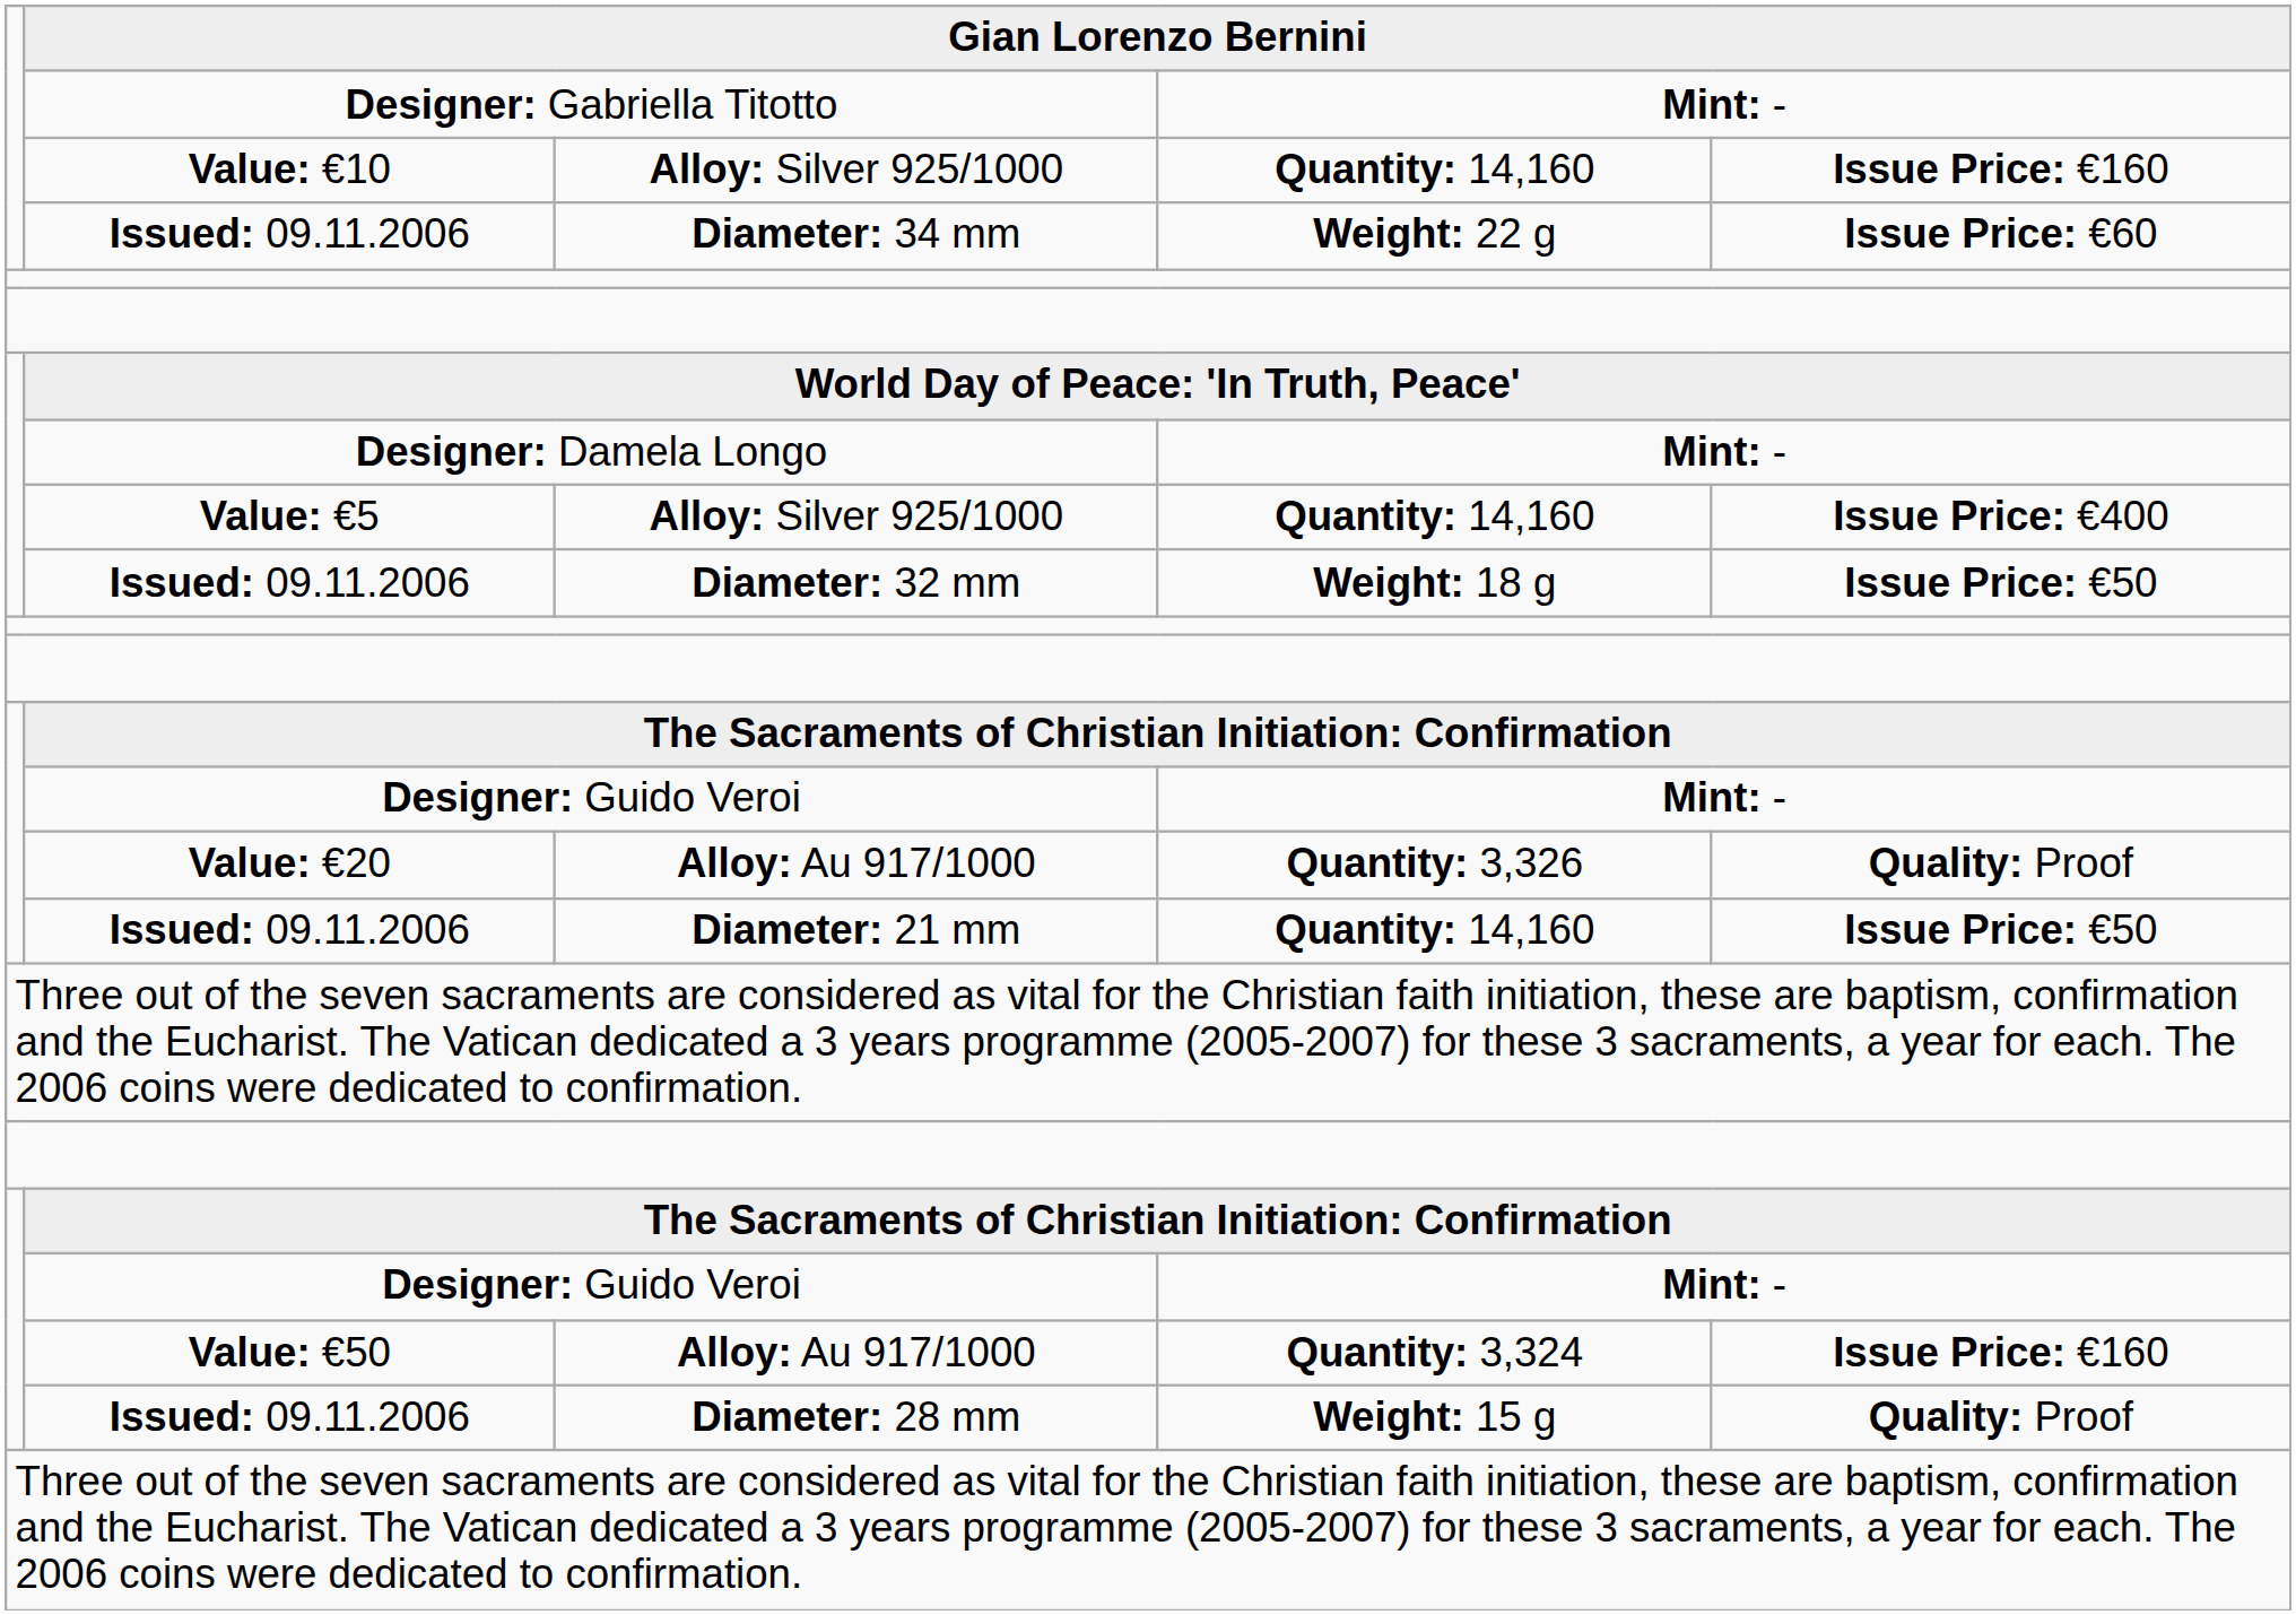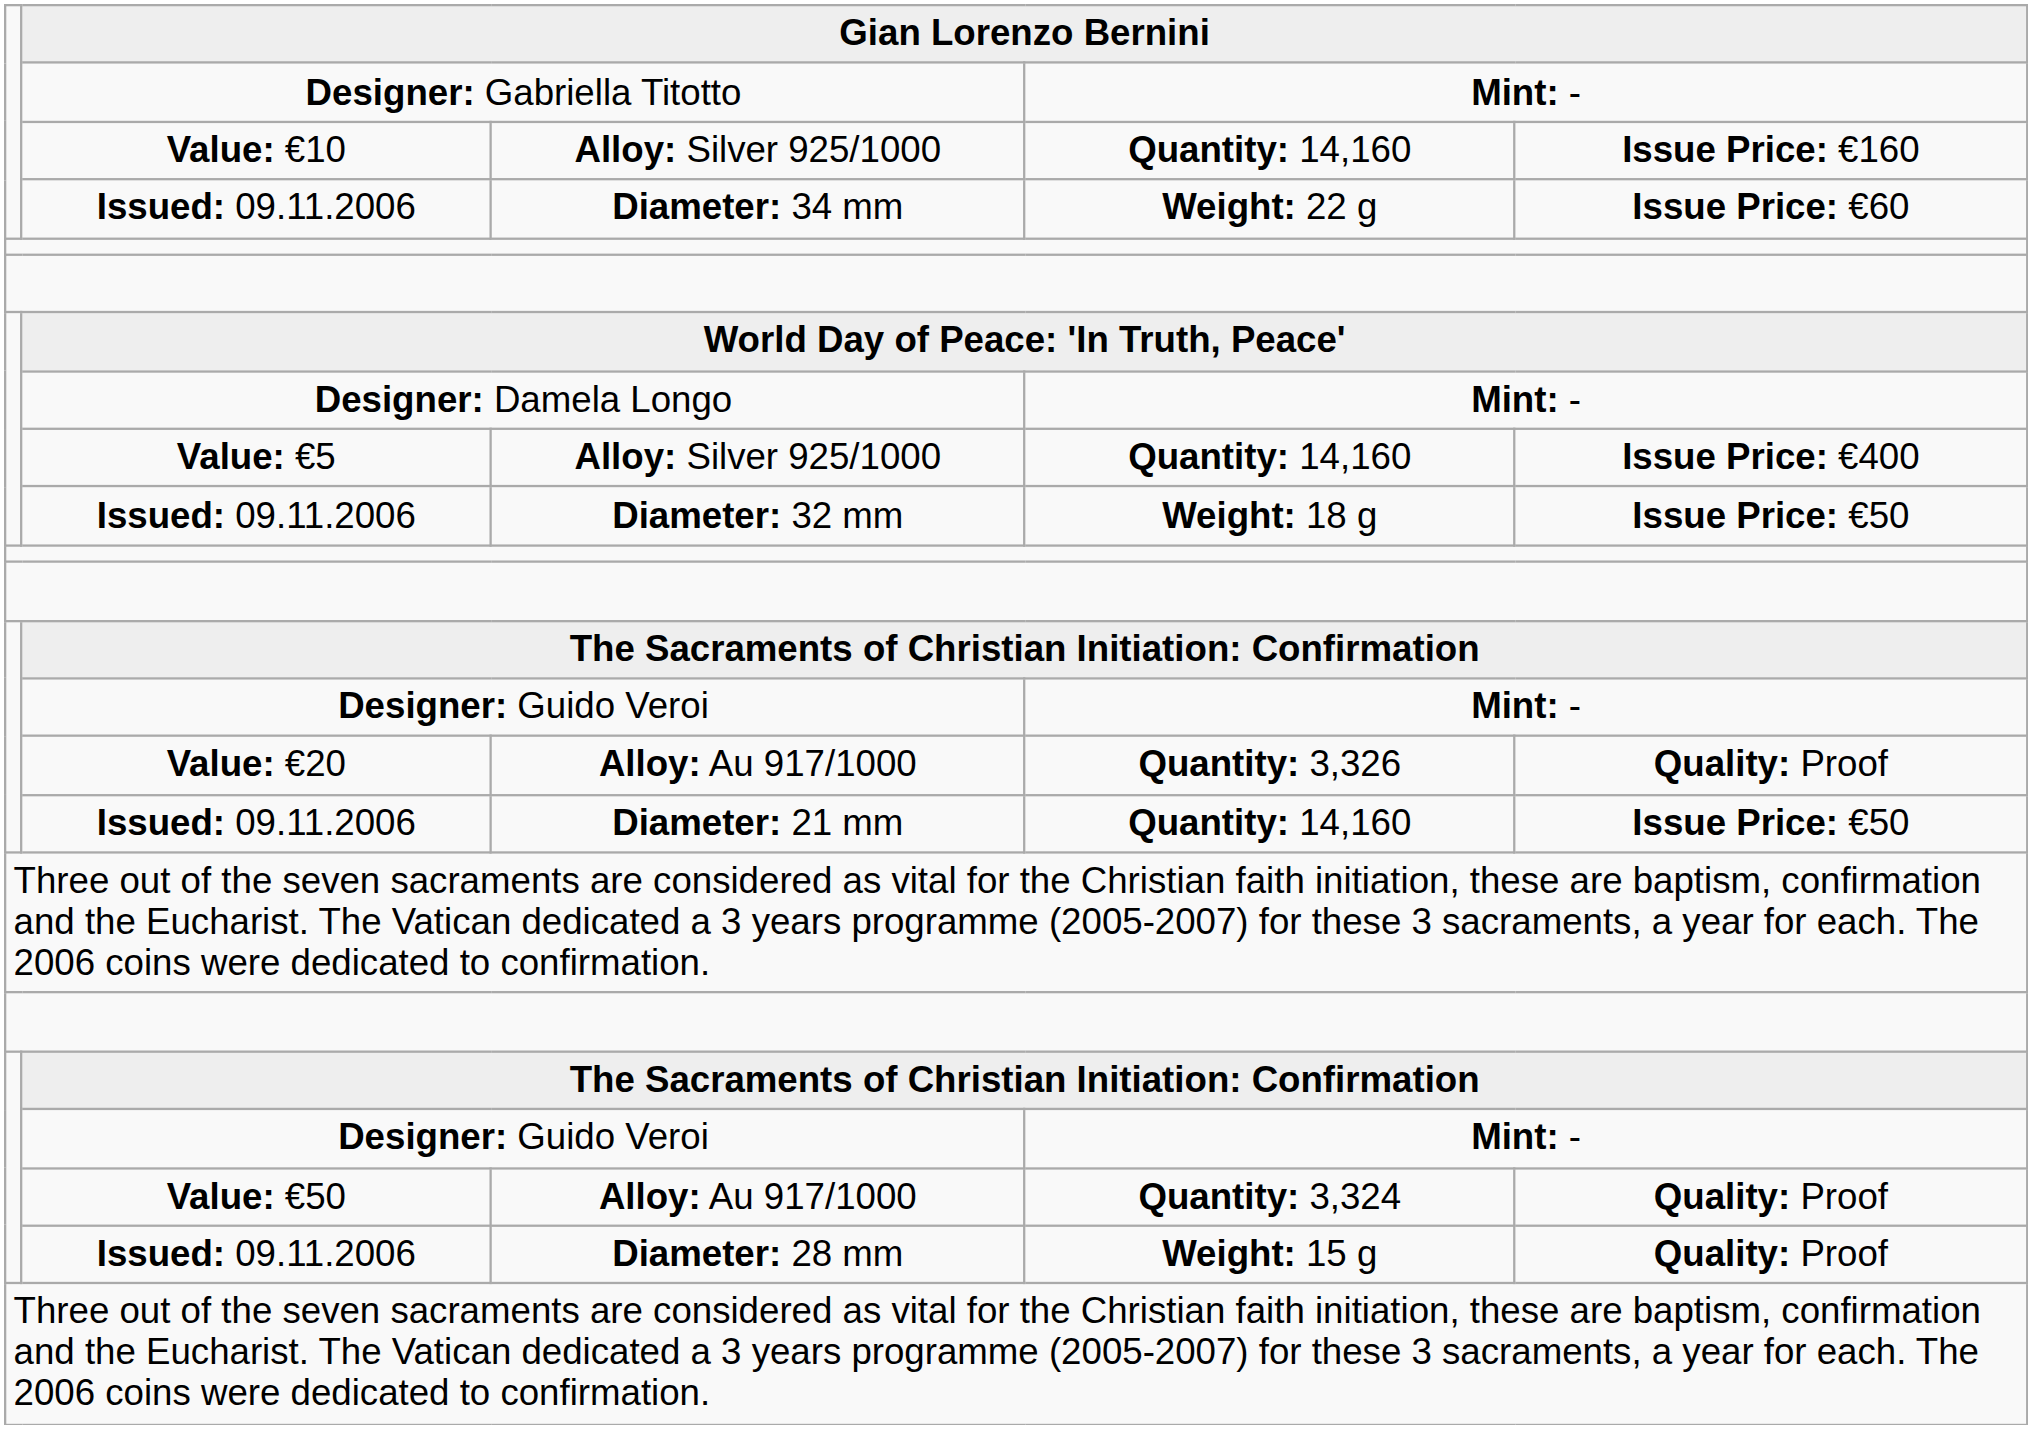Value: €50 / Alloy: Au 917/1000 | column 5: Issue Price: €160 -> Quality: Proof
